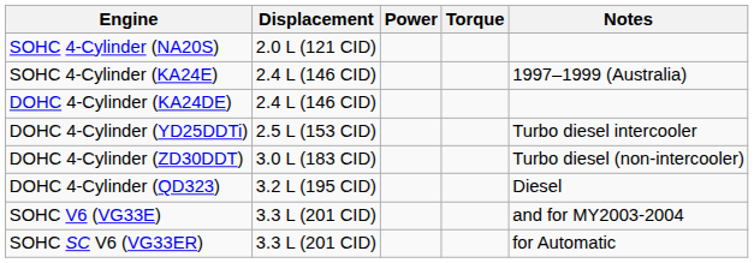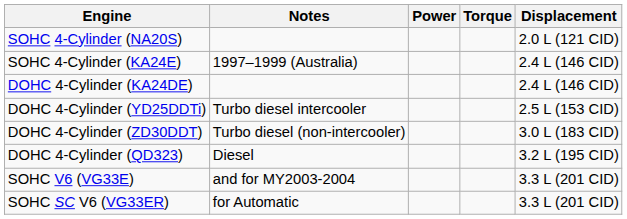columns swapped: Displacement <-> Notes
